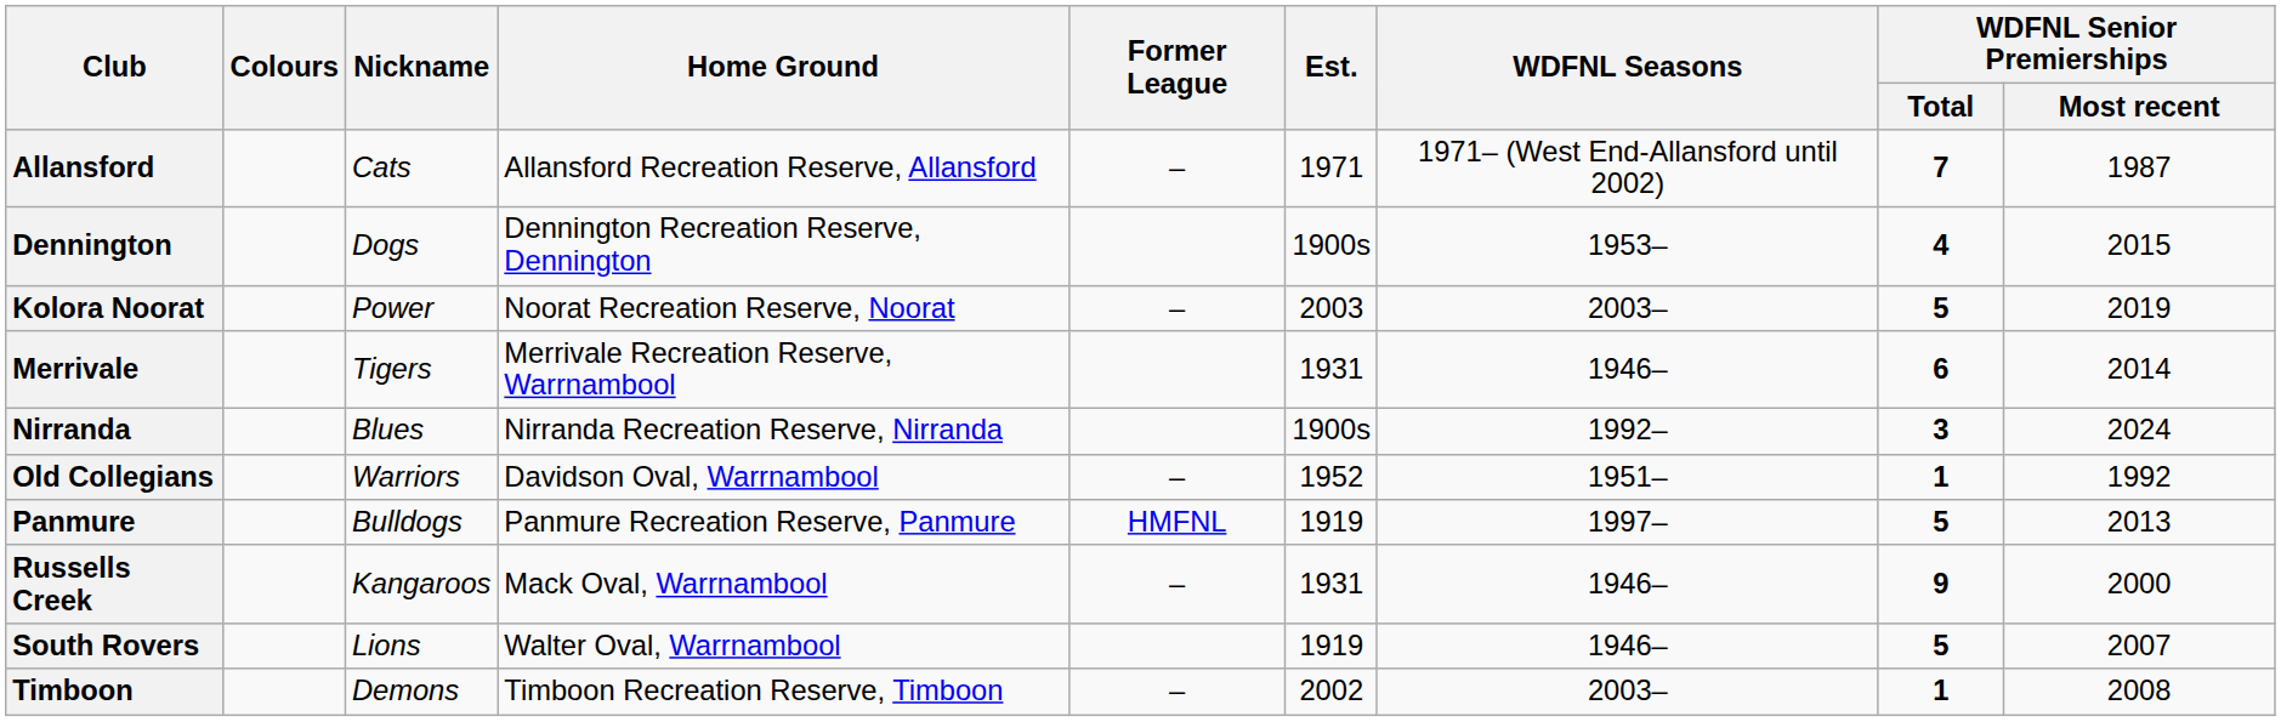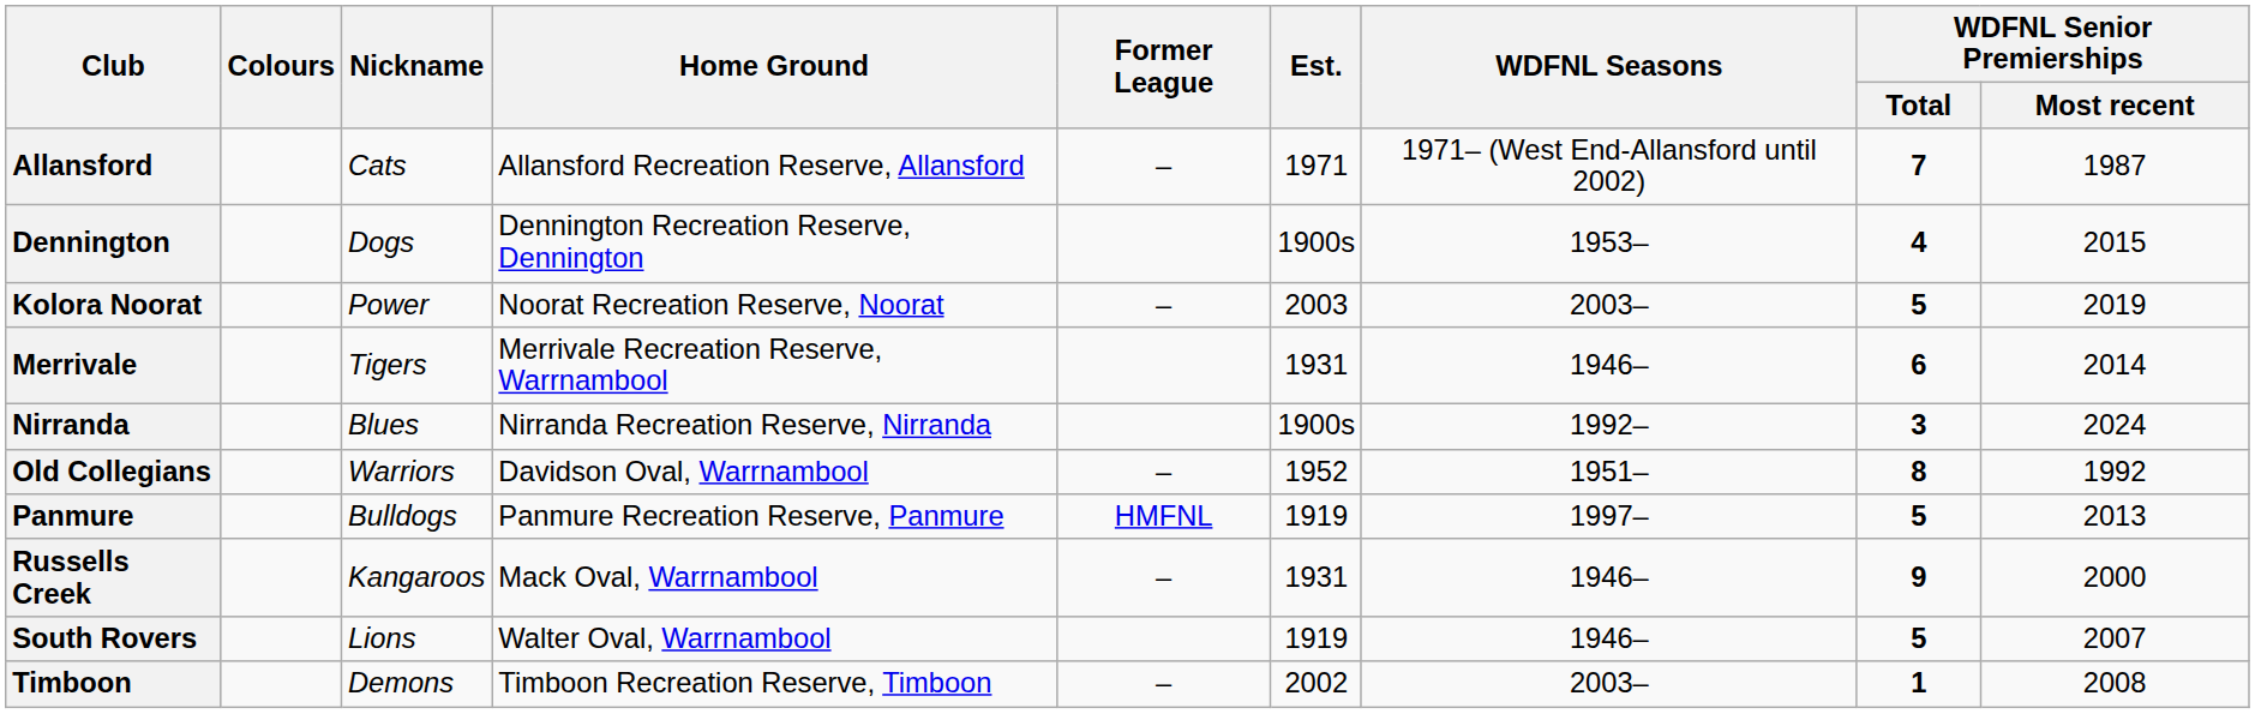Old Collegians | WDFNL Senior Premierships / Total: 1 -> 8
